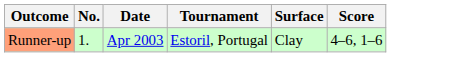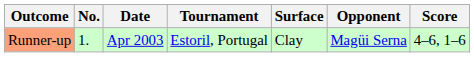+ column: Opponent | Magüi Serna
